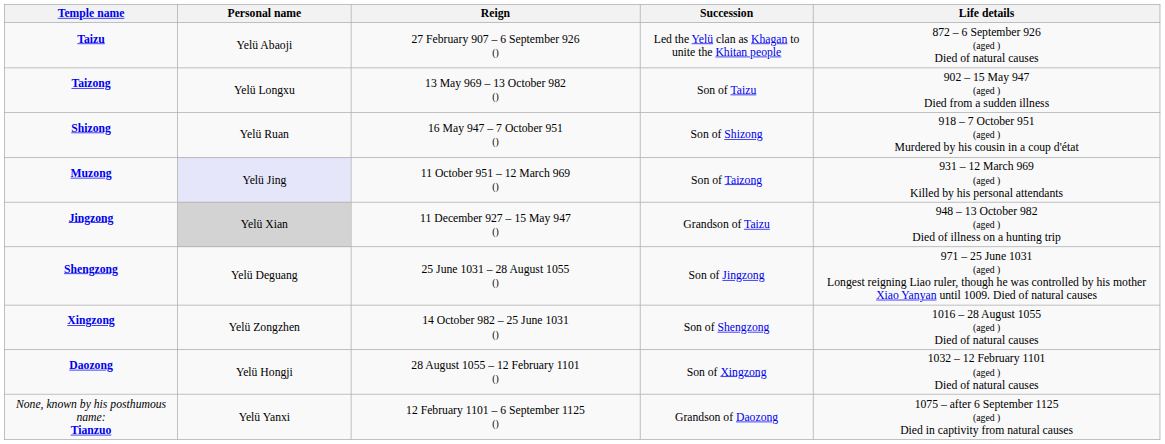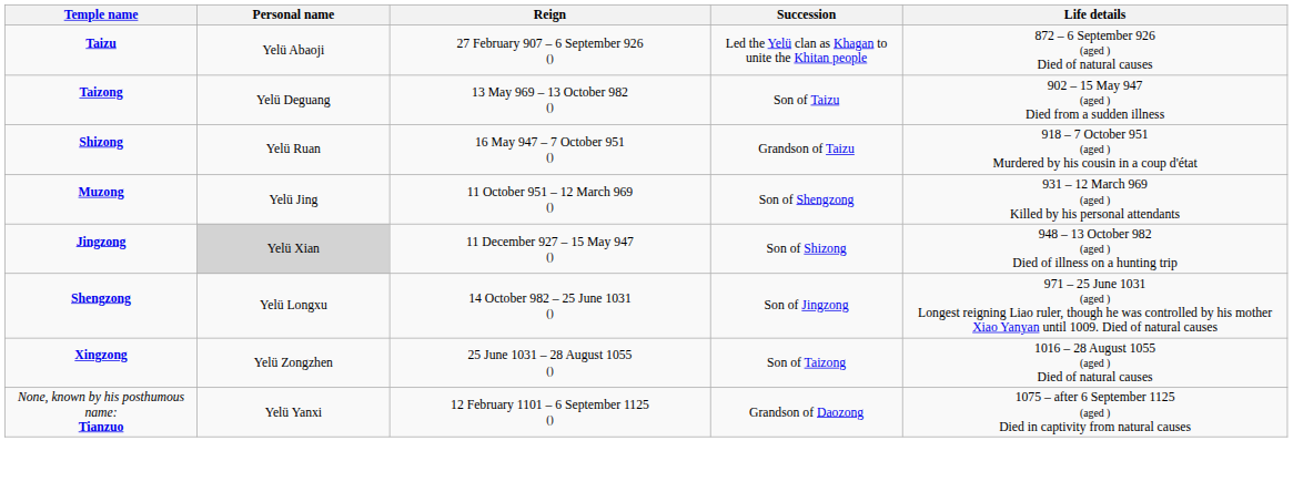Taizong | Personal name: Yelü Longxu -> Yelü Deguang
Shizong | Succession: Son of Shizong -> Grandson of Taizu
Muzong | Personal name: lavender background -> no background
Muzong | Succession: Son of Taizong -> Son of Shengzong
Jingzong | Succession: Grandson of Taizu -> Son of Shizong
Shengzong | Personal name: Yelü Deguang -> Yelü Longxu
Shengzong | Reign: 25 June 1031 – 28 August 1055 () -> 14 October 982 – 25 June 1031 ()
Xingzong | Reign: 14 October 982 – 25 June 1031 () -> 25 June 1031 – 28 August 1055 ()
Xingzong | Succession: Son of Shengzong -> Son of Taizong
- row: Daozong | Yelü Hongji | 28 August 1055 – 12 February 1101 () | Son of Xingzong | 1032 – 12 February 1101 (aged ) Died of natural causes
